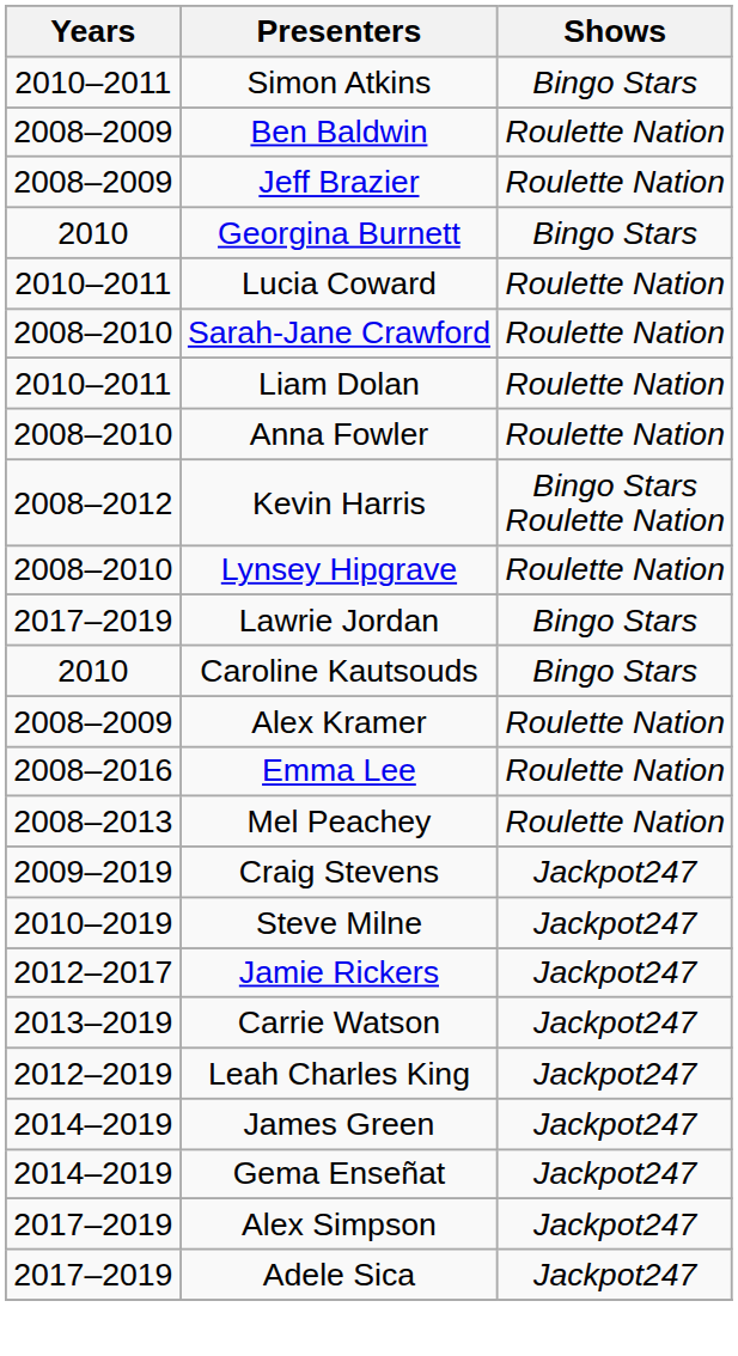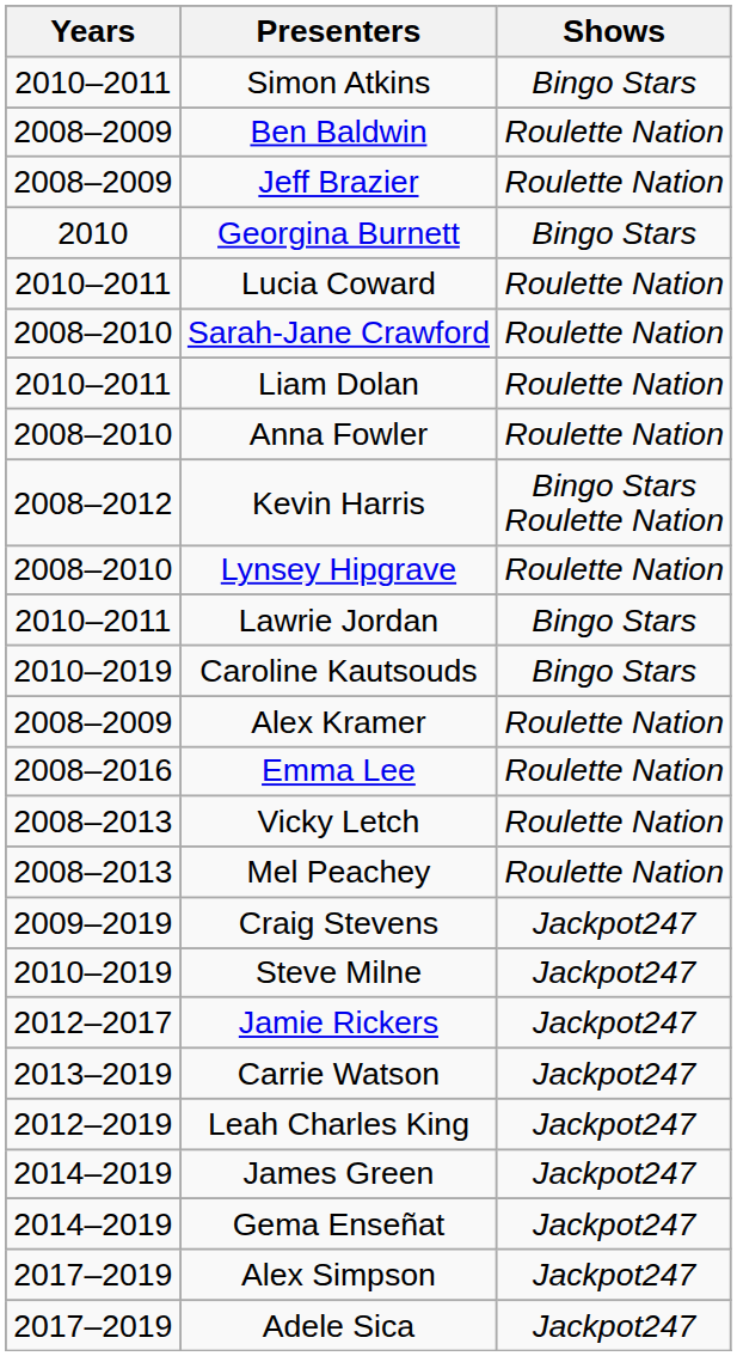Lawrie Jordan | Years: 2017–2019 -> 2010–2011
Caroline Kautsouds | Years: 2010 -> 2010–2019
+ row: 2008–2013 | Vicky Letch | Roulette Nation
